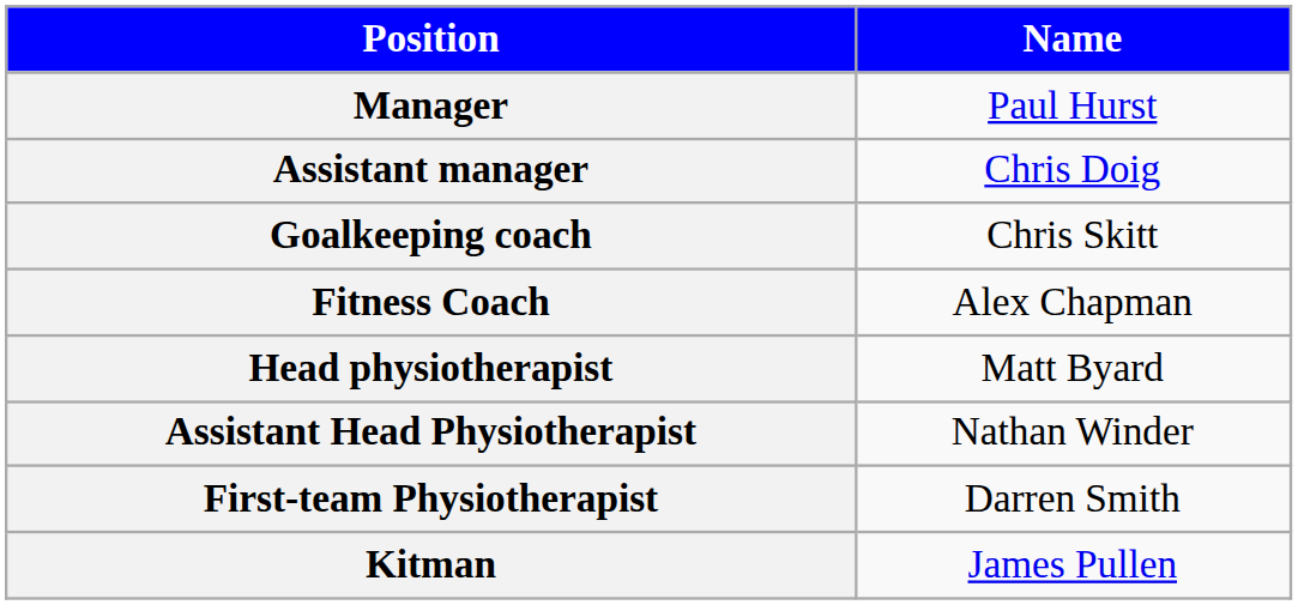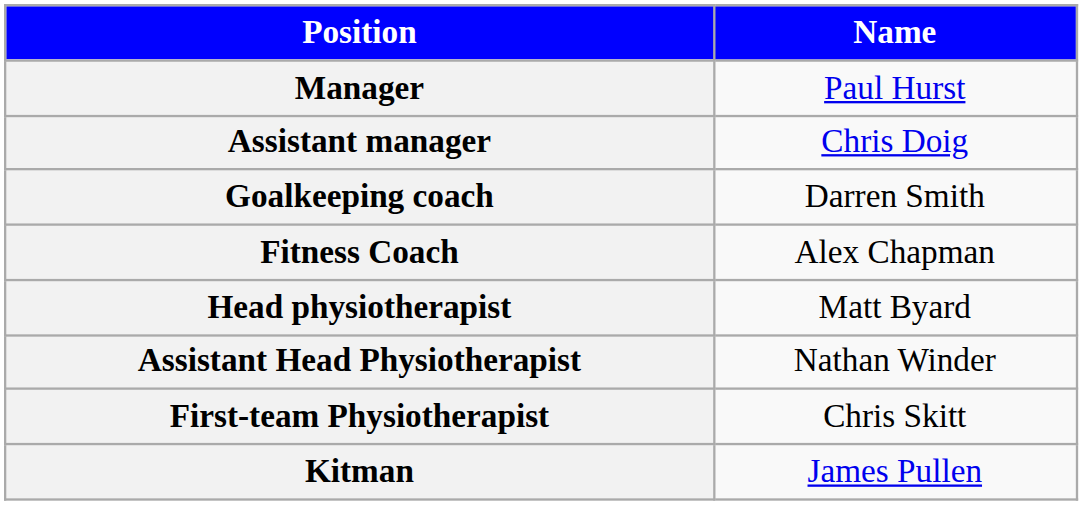Goalkeeping coach | Name: Chris Skitt -> Darren Smith
First-team Physiotherapist | Name: Darren Smith -> Chris Skitt
